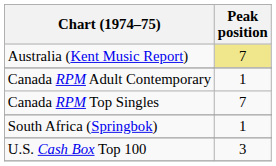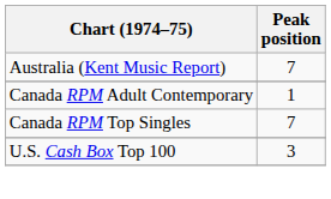Australia (Kent Music Report) | Peak position: khaki background -> no background
- row: South Africa (Springbok) | 1
